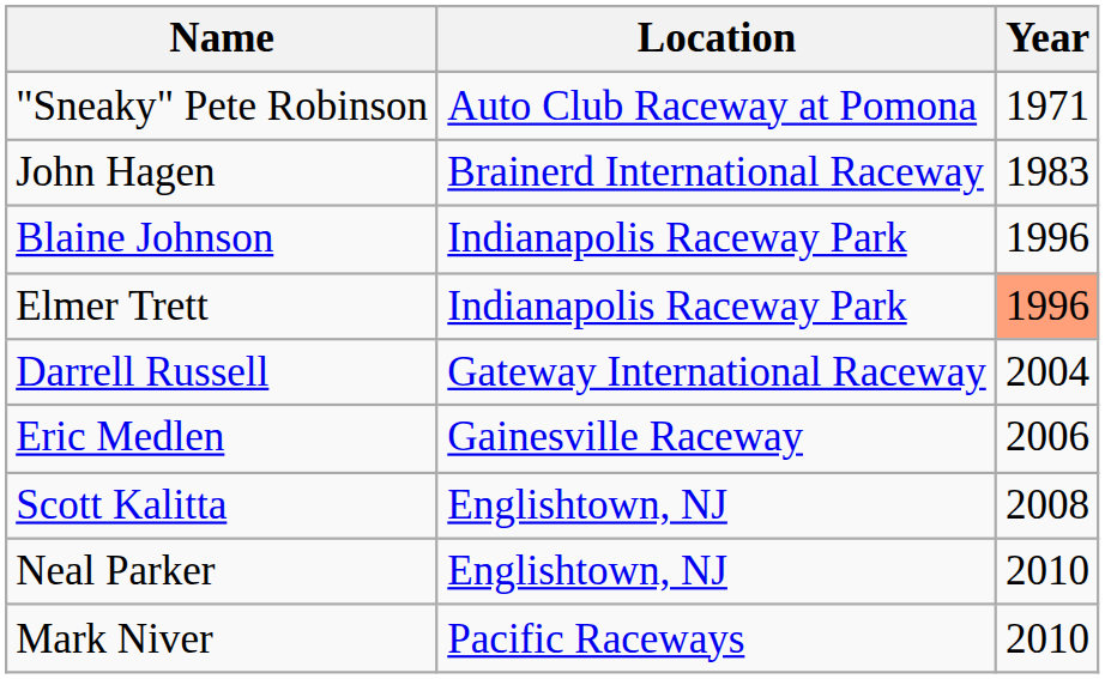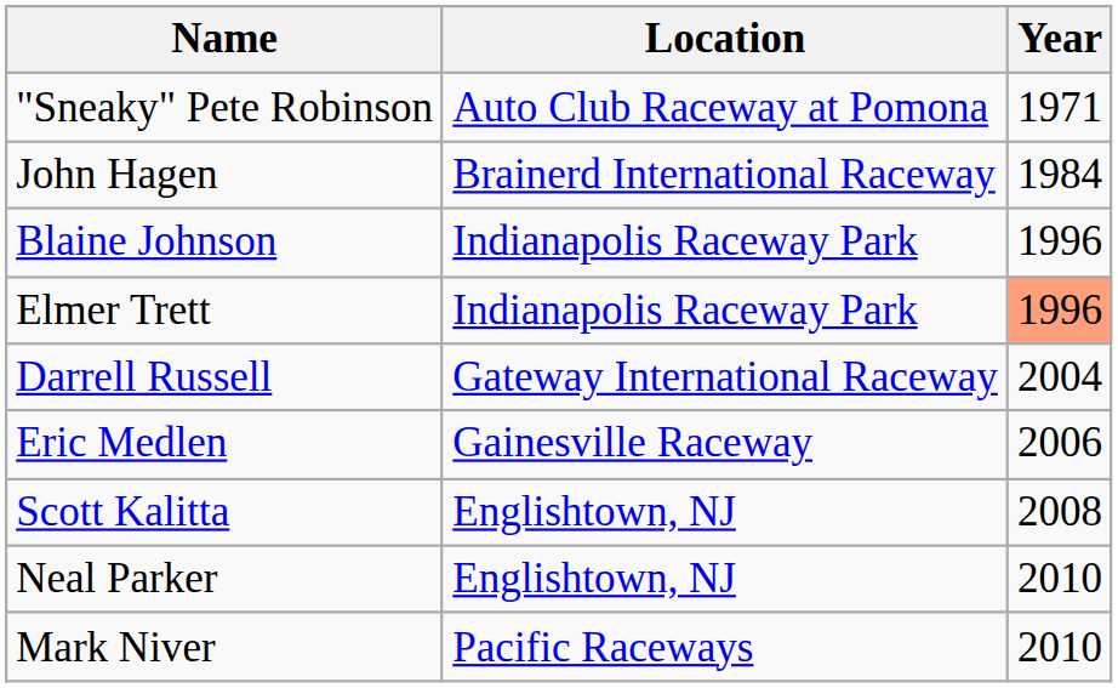John Hagen | Year: 1983 -> 1984
